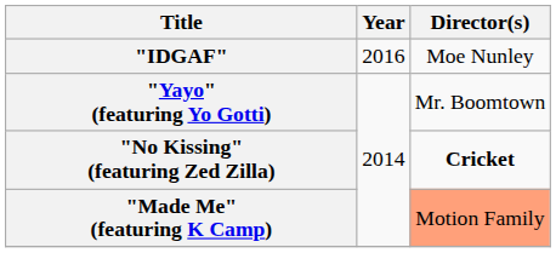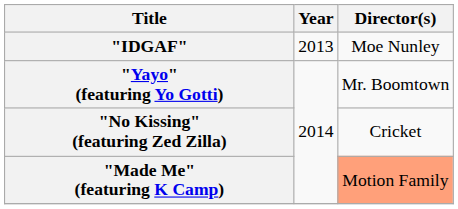"IDGAF" | Year: 2016 -> 2013
"No Kissing" (featuring Zed Zilla) | Director(s): bold -> normal
